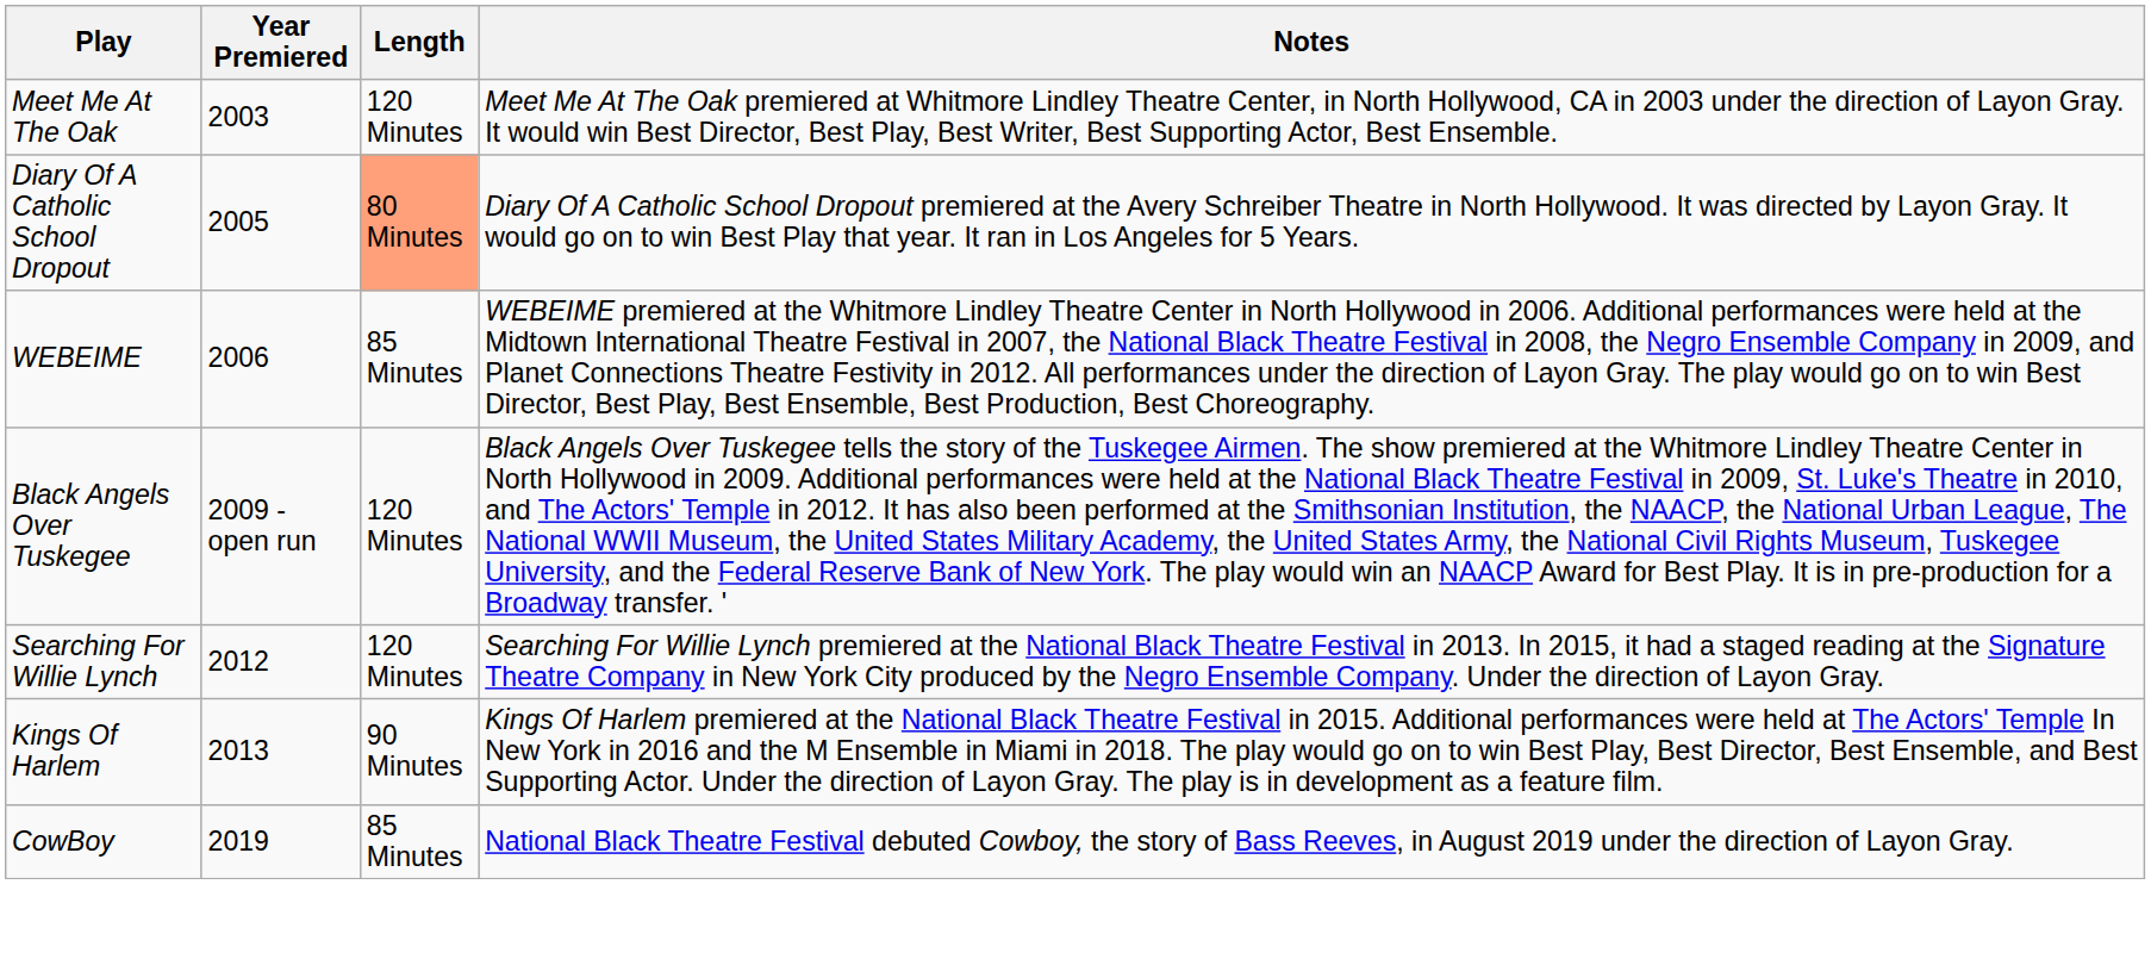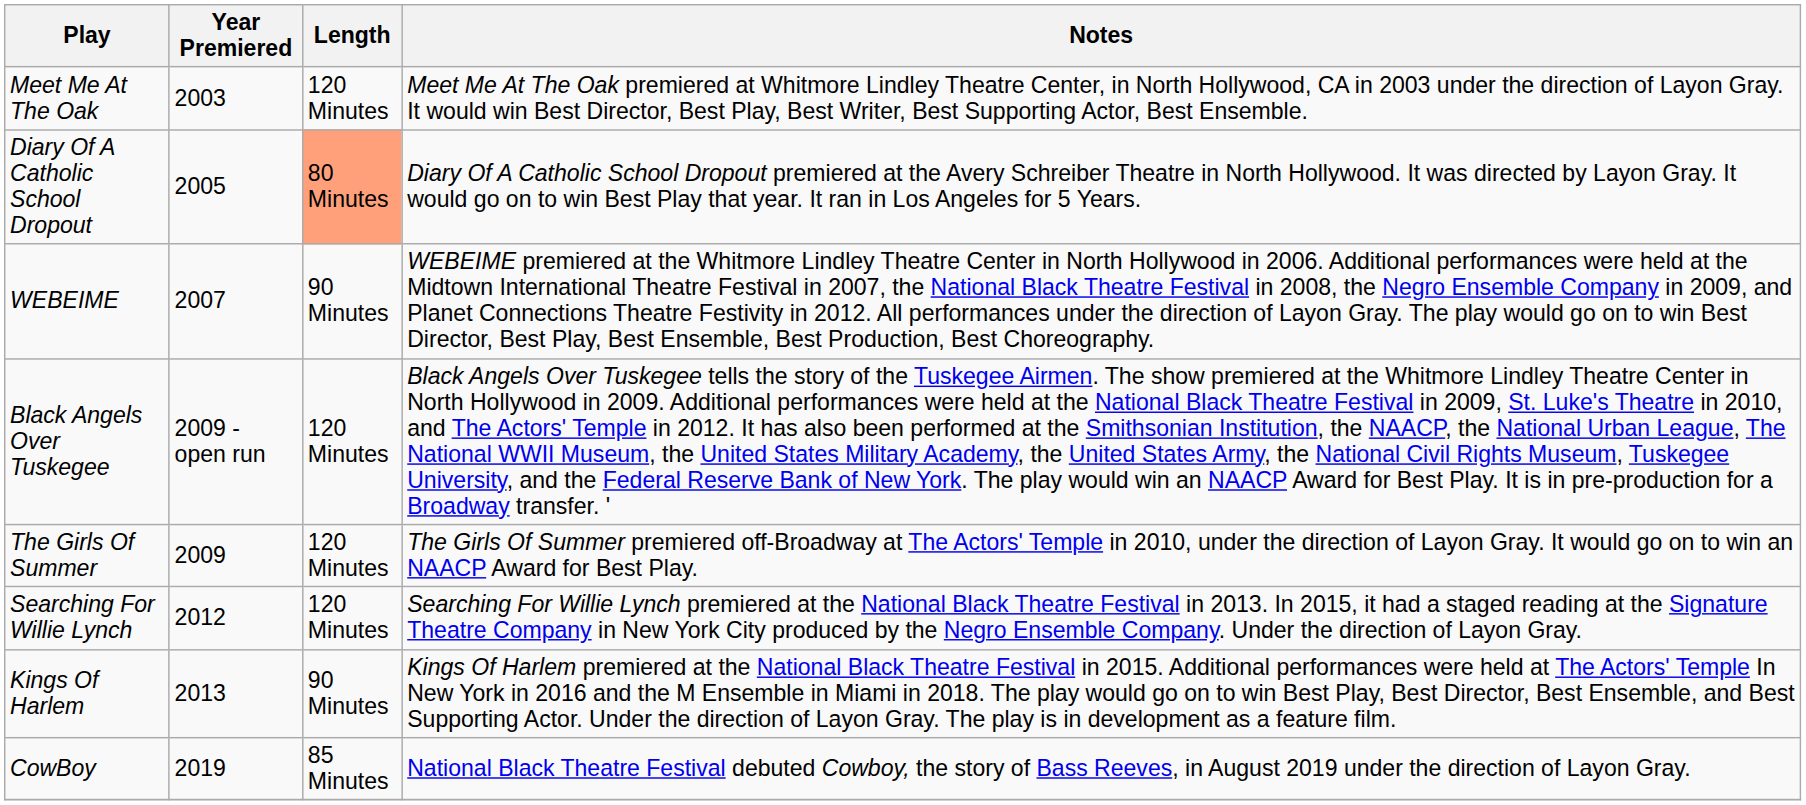WEBEIME | Year Premiered: 2006 -> 2007
WEBEIME | Length: 85 Minutes -> 90 Minutes
+ row: The Girls Of Summer | 2009 | 120 Minutes | The Girls Of Summer premiered off-Broadway at The Actors' Temple in 2010, under the direction of Layon Gray. It would go on to win an NAACP Award for Best Play.
